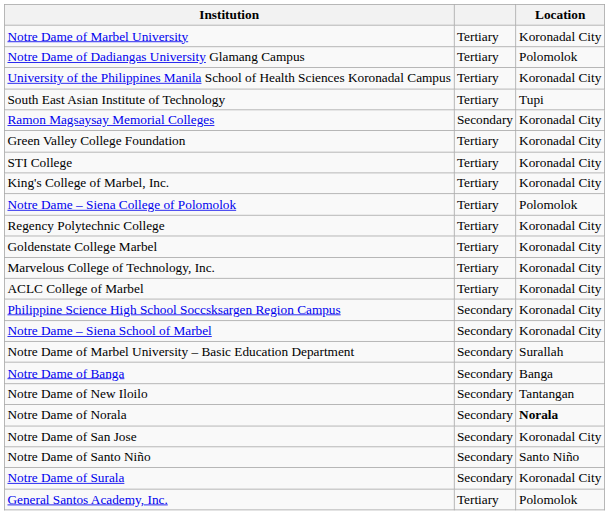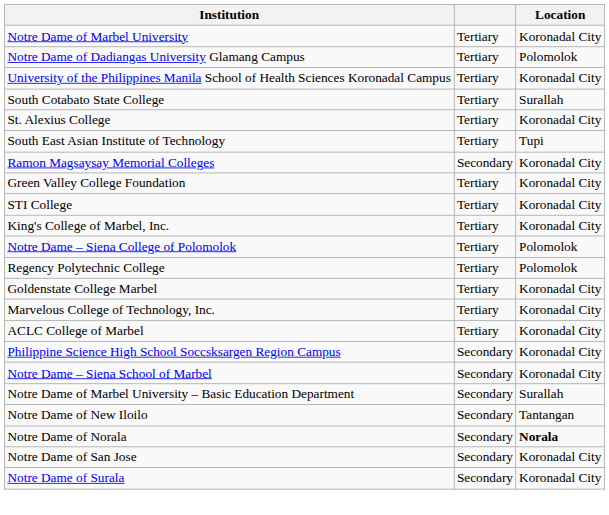+ row: South Cotabato State College | Tertiary | Surallah
+ row: St. Alexius College | Tertiary | Koronadal City
Regency Polytechnic College | Location: Koronadal City -> Polomolok
- row: Notre Dame of Banga | Secondary | Banga
- row: Notre Dame of Santo Niño | Secondary | Santo Niño
- row: General Santos Academy, Inc. | Tertiary | Polomolok
